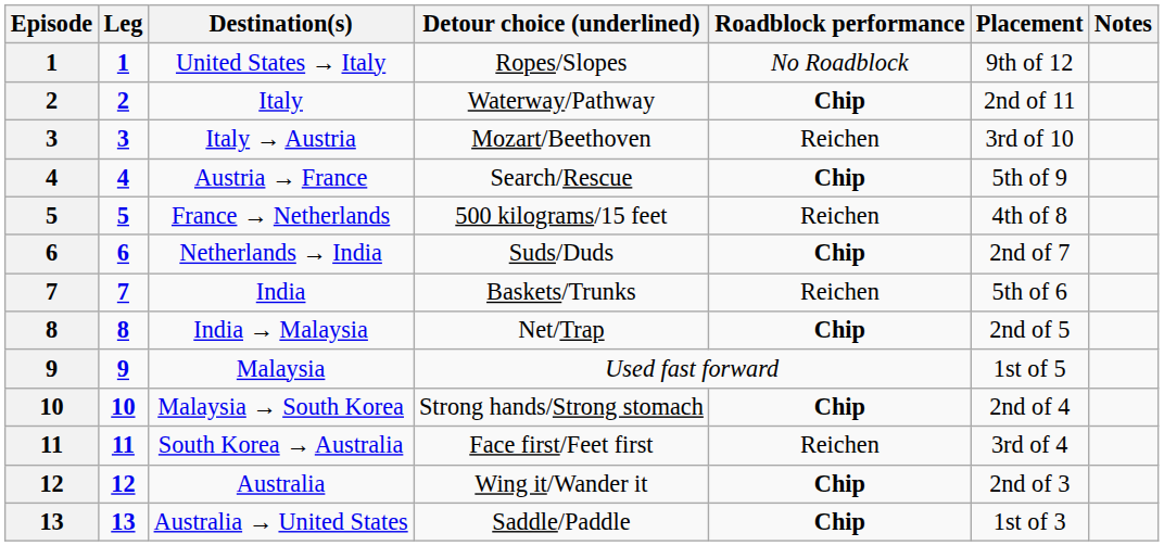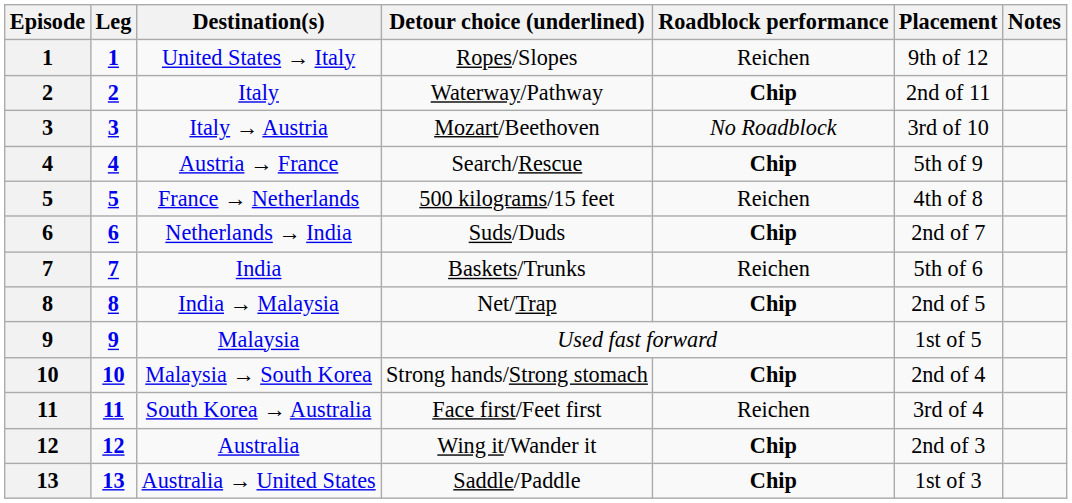United States → Italy | Roadblock performance: No Roadblock -> Reichen
Italy → Austria | Roadblock performance: Reichen -> No Roadblock
